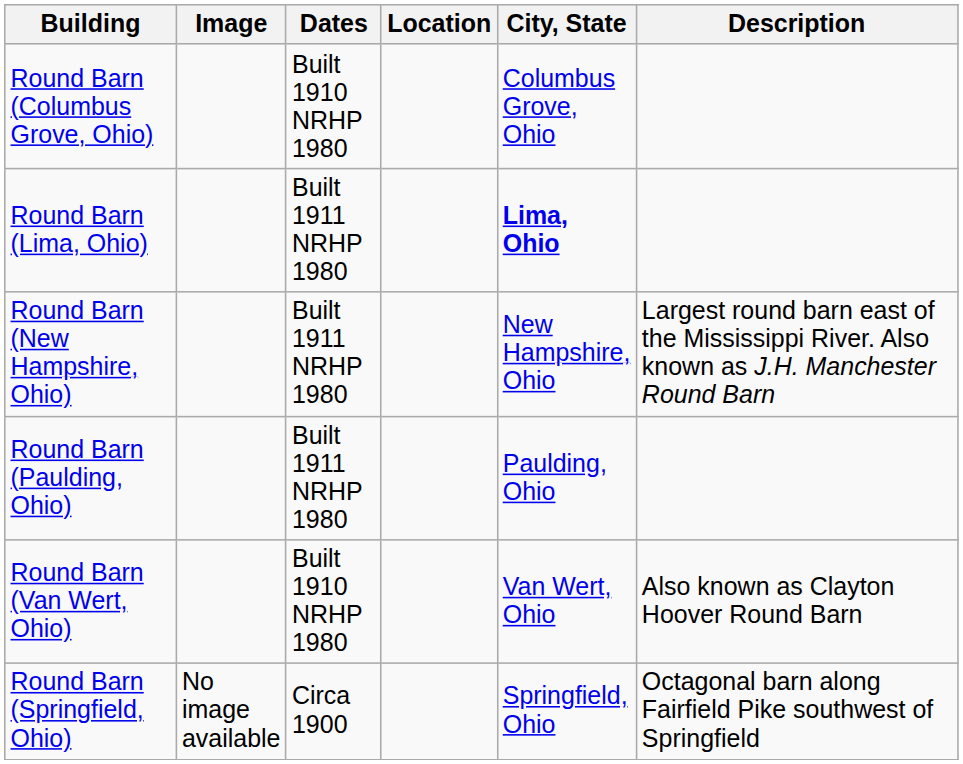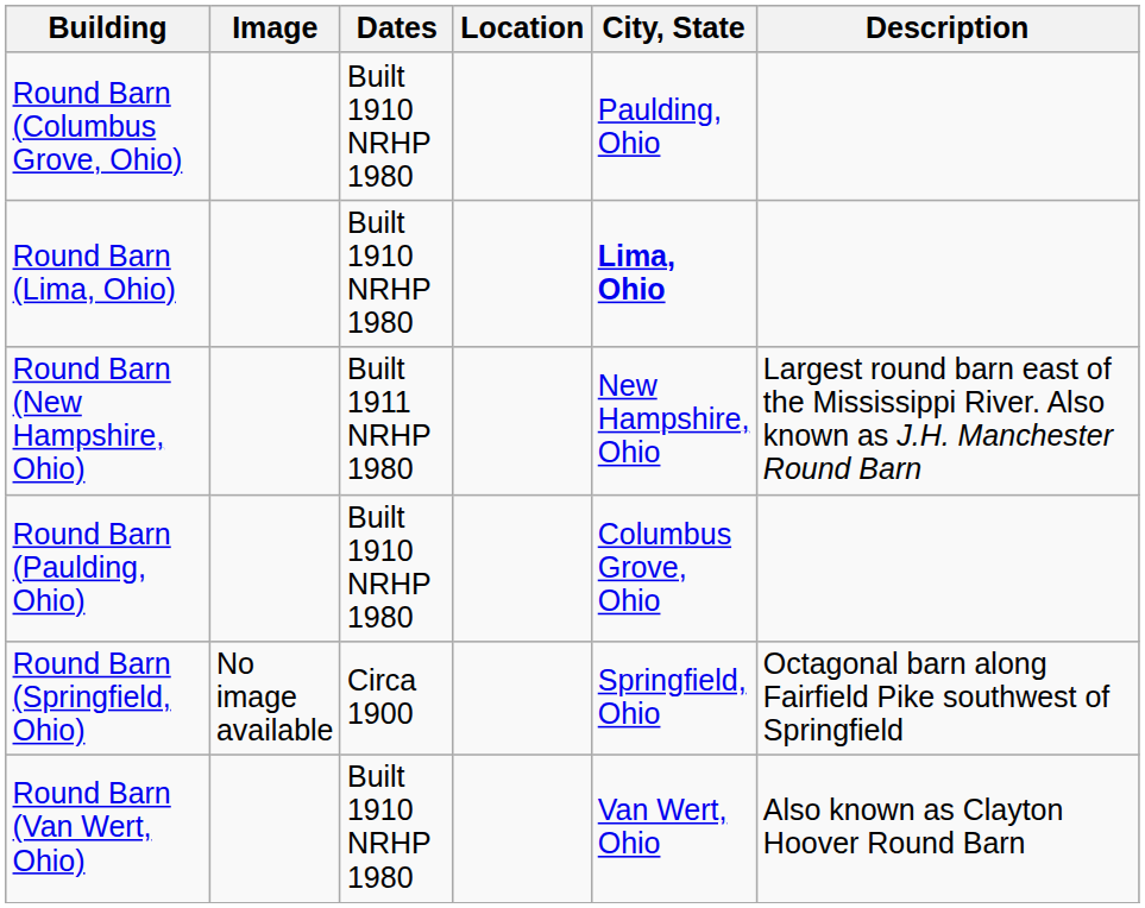Round Barn (Columbus Grove, Ohio) | City, State: Columbus Grove, Ohio -> Paulding, Ohio
Round Barn (Lima, Ohio) | Dates: Built 1911 NRHP 1980 -> Built 1910 NRHP 1980
Round Barn (Paulding, Ohio) | Dates: Built 1911 NRHP 1980 -> Built 1910 NRHP 1980
Round Barn (Paulding, Ohio) | City, State: Paulding, Ohio -> Columbus Grove, Ohio
rows swapped: Round Barn (Van Wert, Ohio) <-> Round Barn (Springfield, Ohio)
